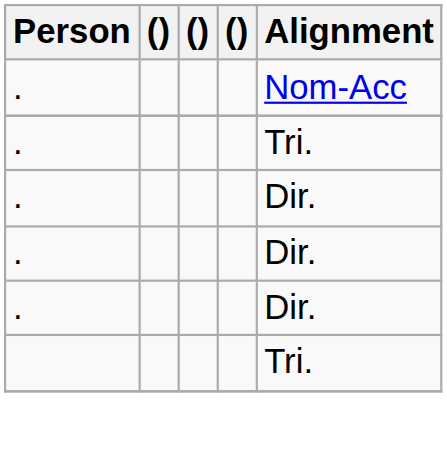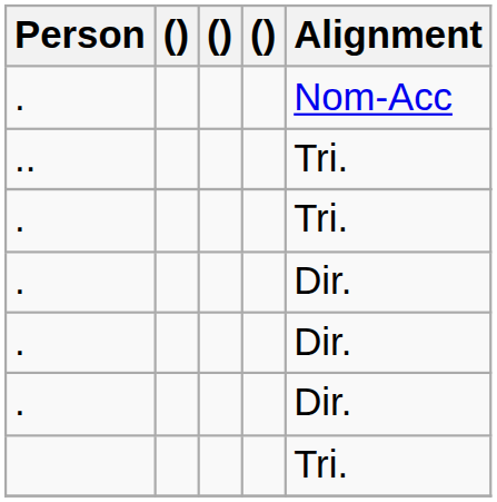+ row: .. | Tri.
